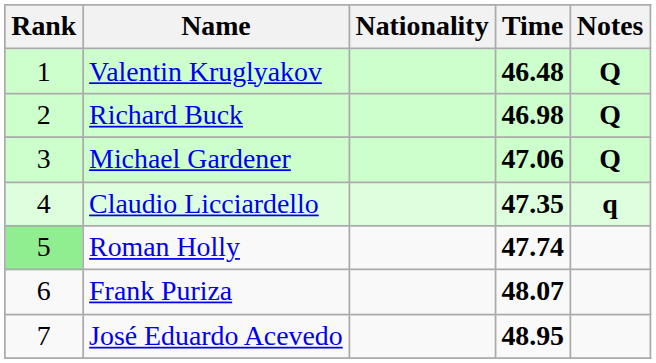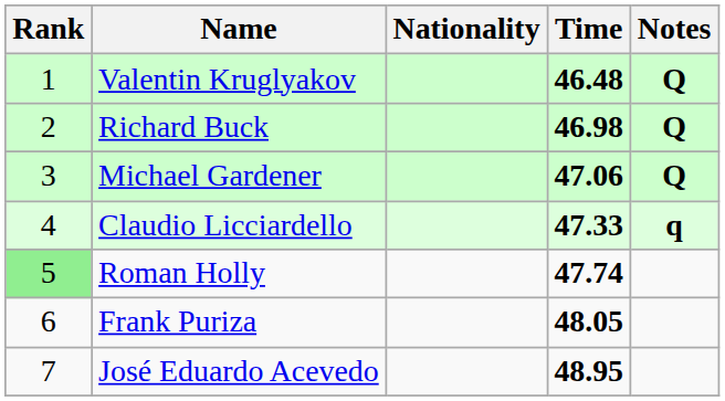Claudio Licciardello | Time: 47.35 -> 47.33
Frank Puriza | Time: 48.07 -> 48.05
